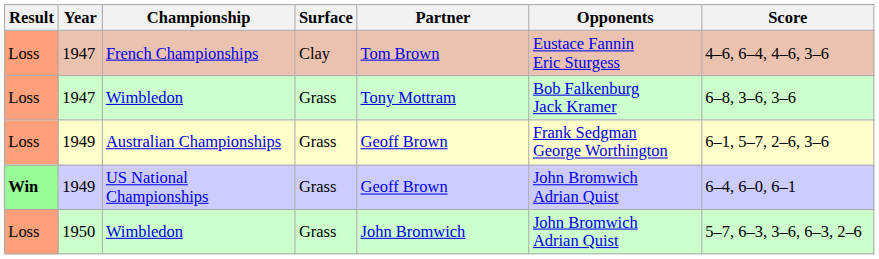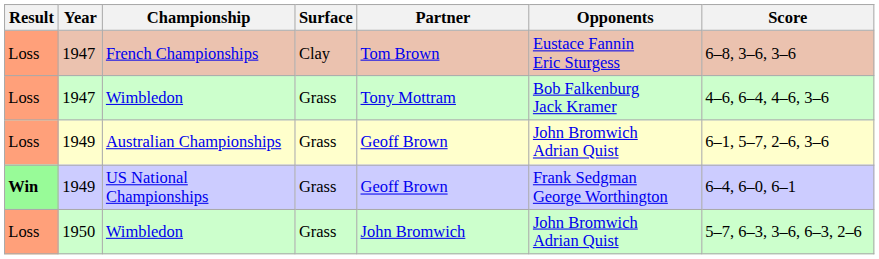French Championships | Score: 4–6, 6–4, 4–6, 3–6 -> 6–8, 3–6, 3–6
1947 / Wimbledon | Score: 6–8, 3–6, 3–6 -> 4–6, 6–4, 4–6, 3–6
Australian Championships | Opponents: Frank Sedgman George Worthington -> John Bromwich Adrian Quist
US National Championships | Opponents: John Bromwich Adrian Quist -> Frank Sedgman George Worthington
